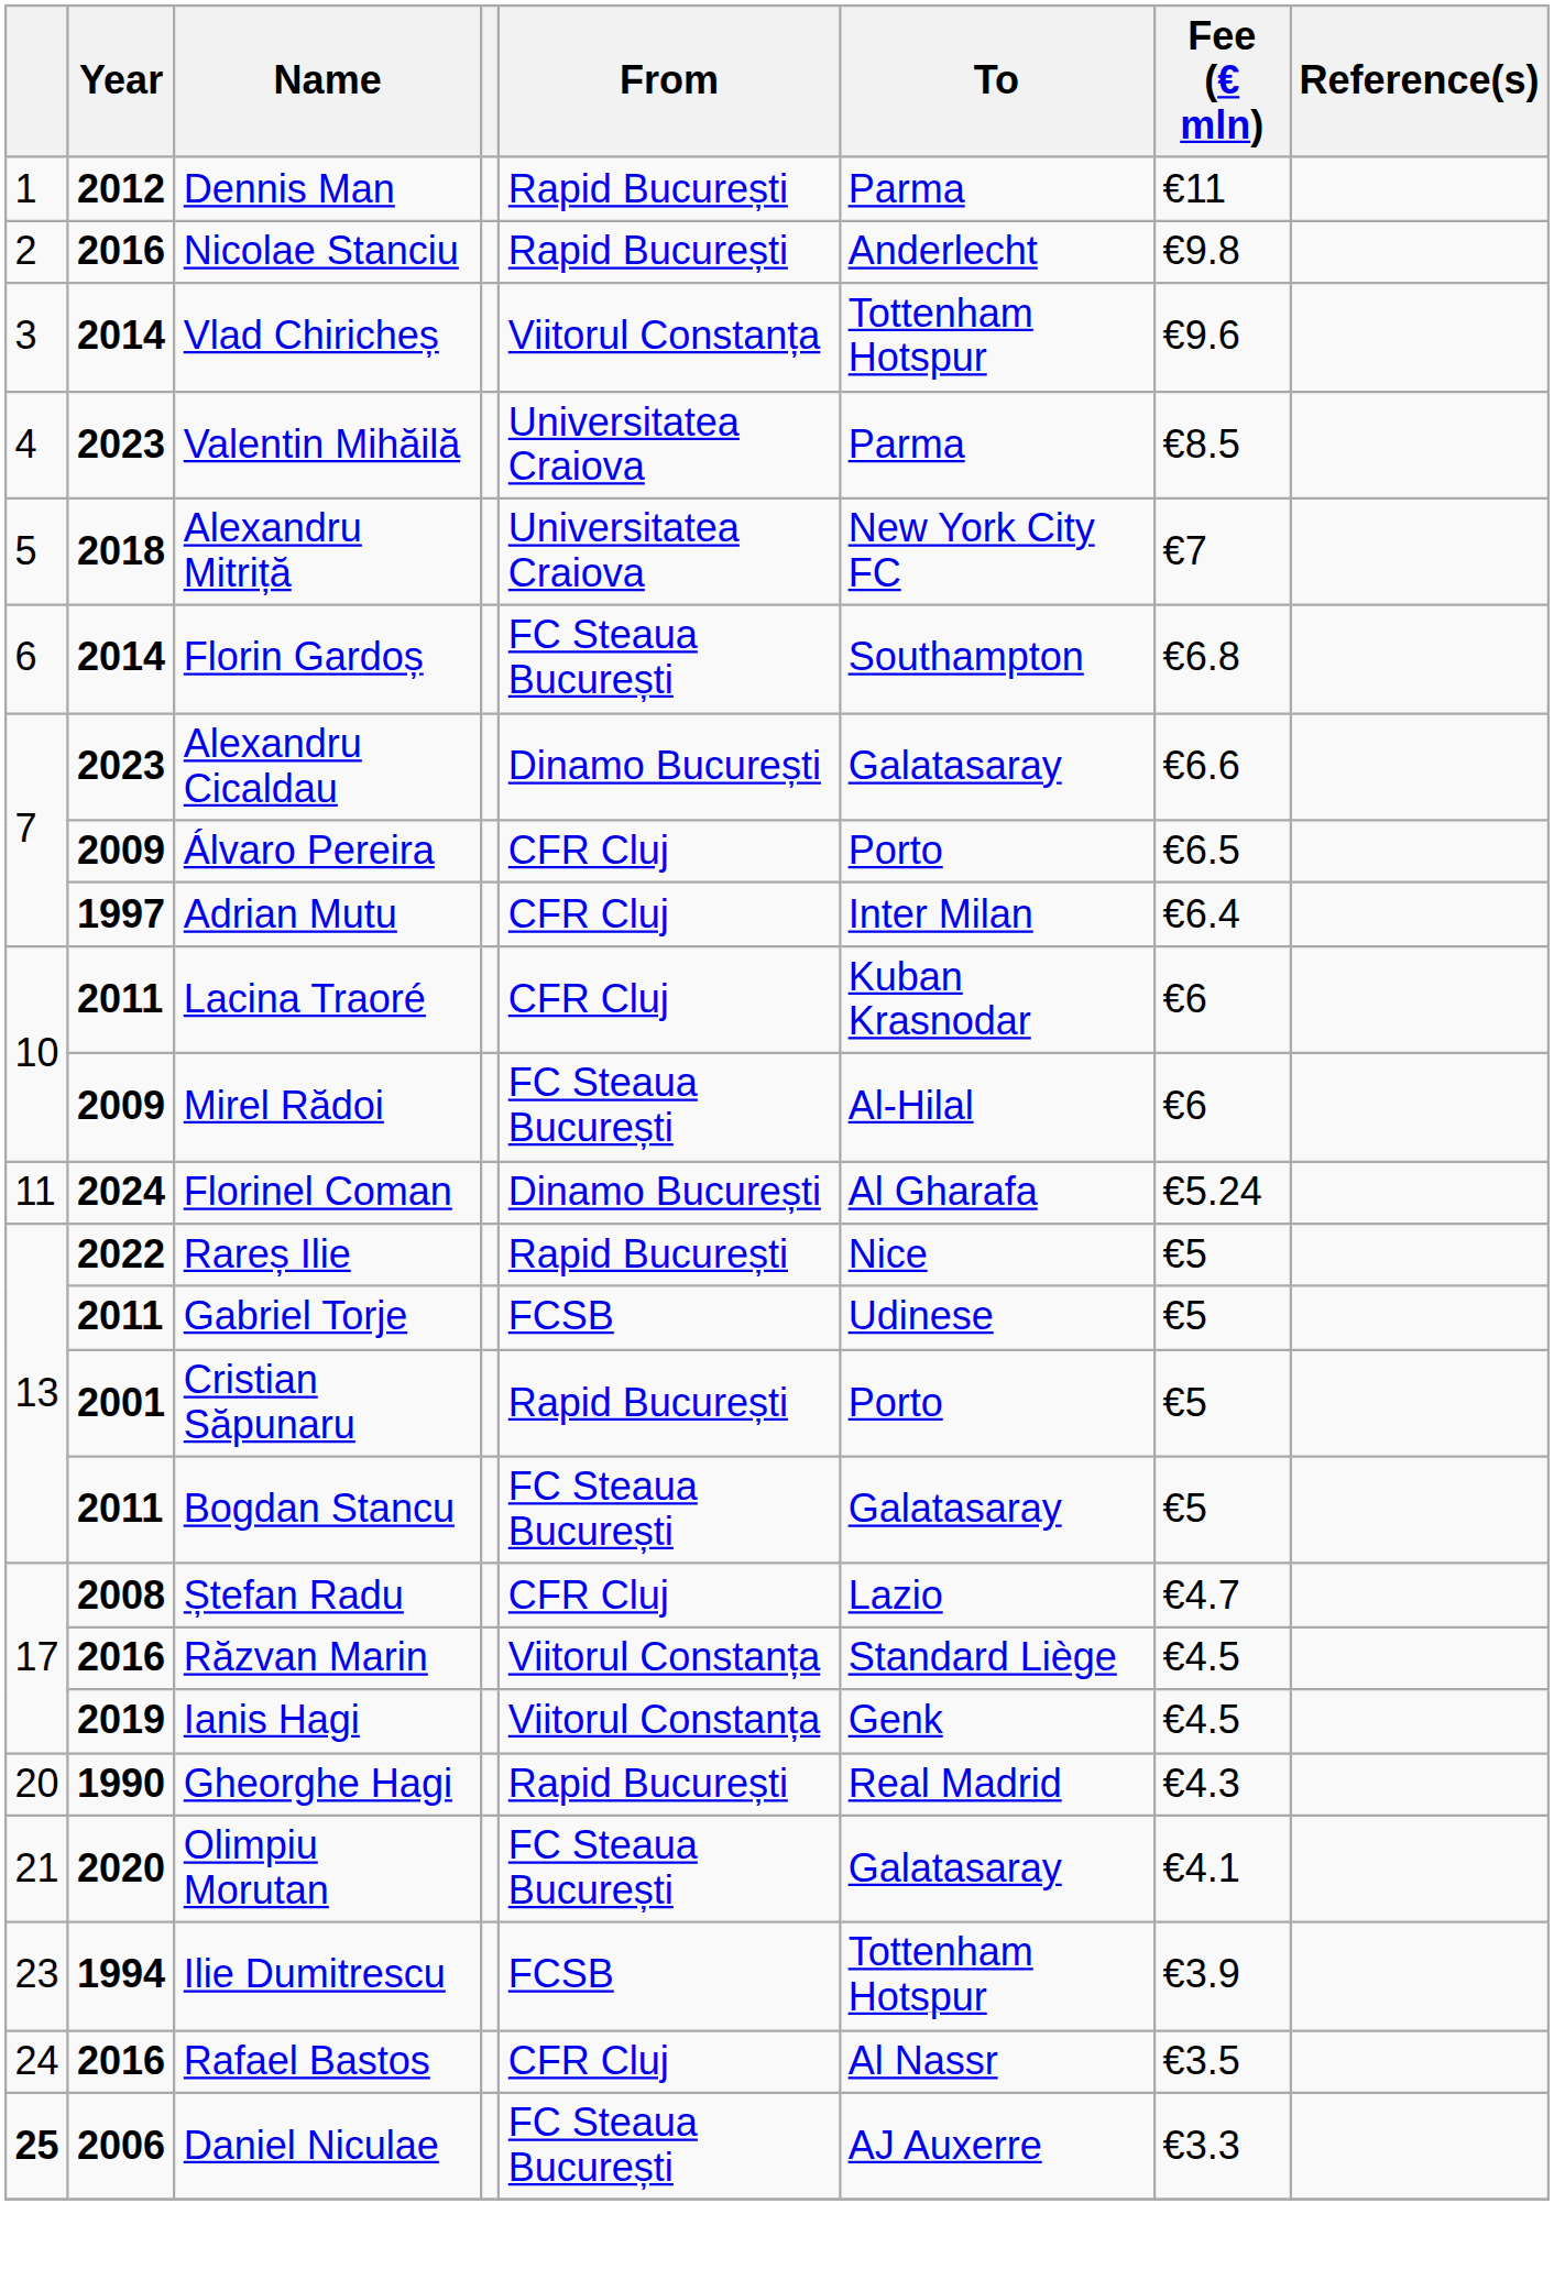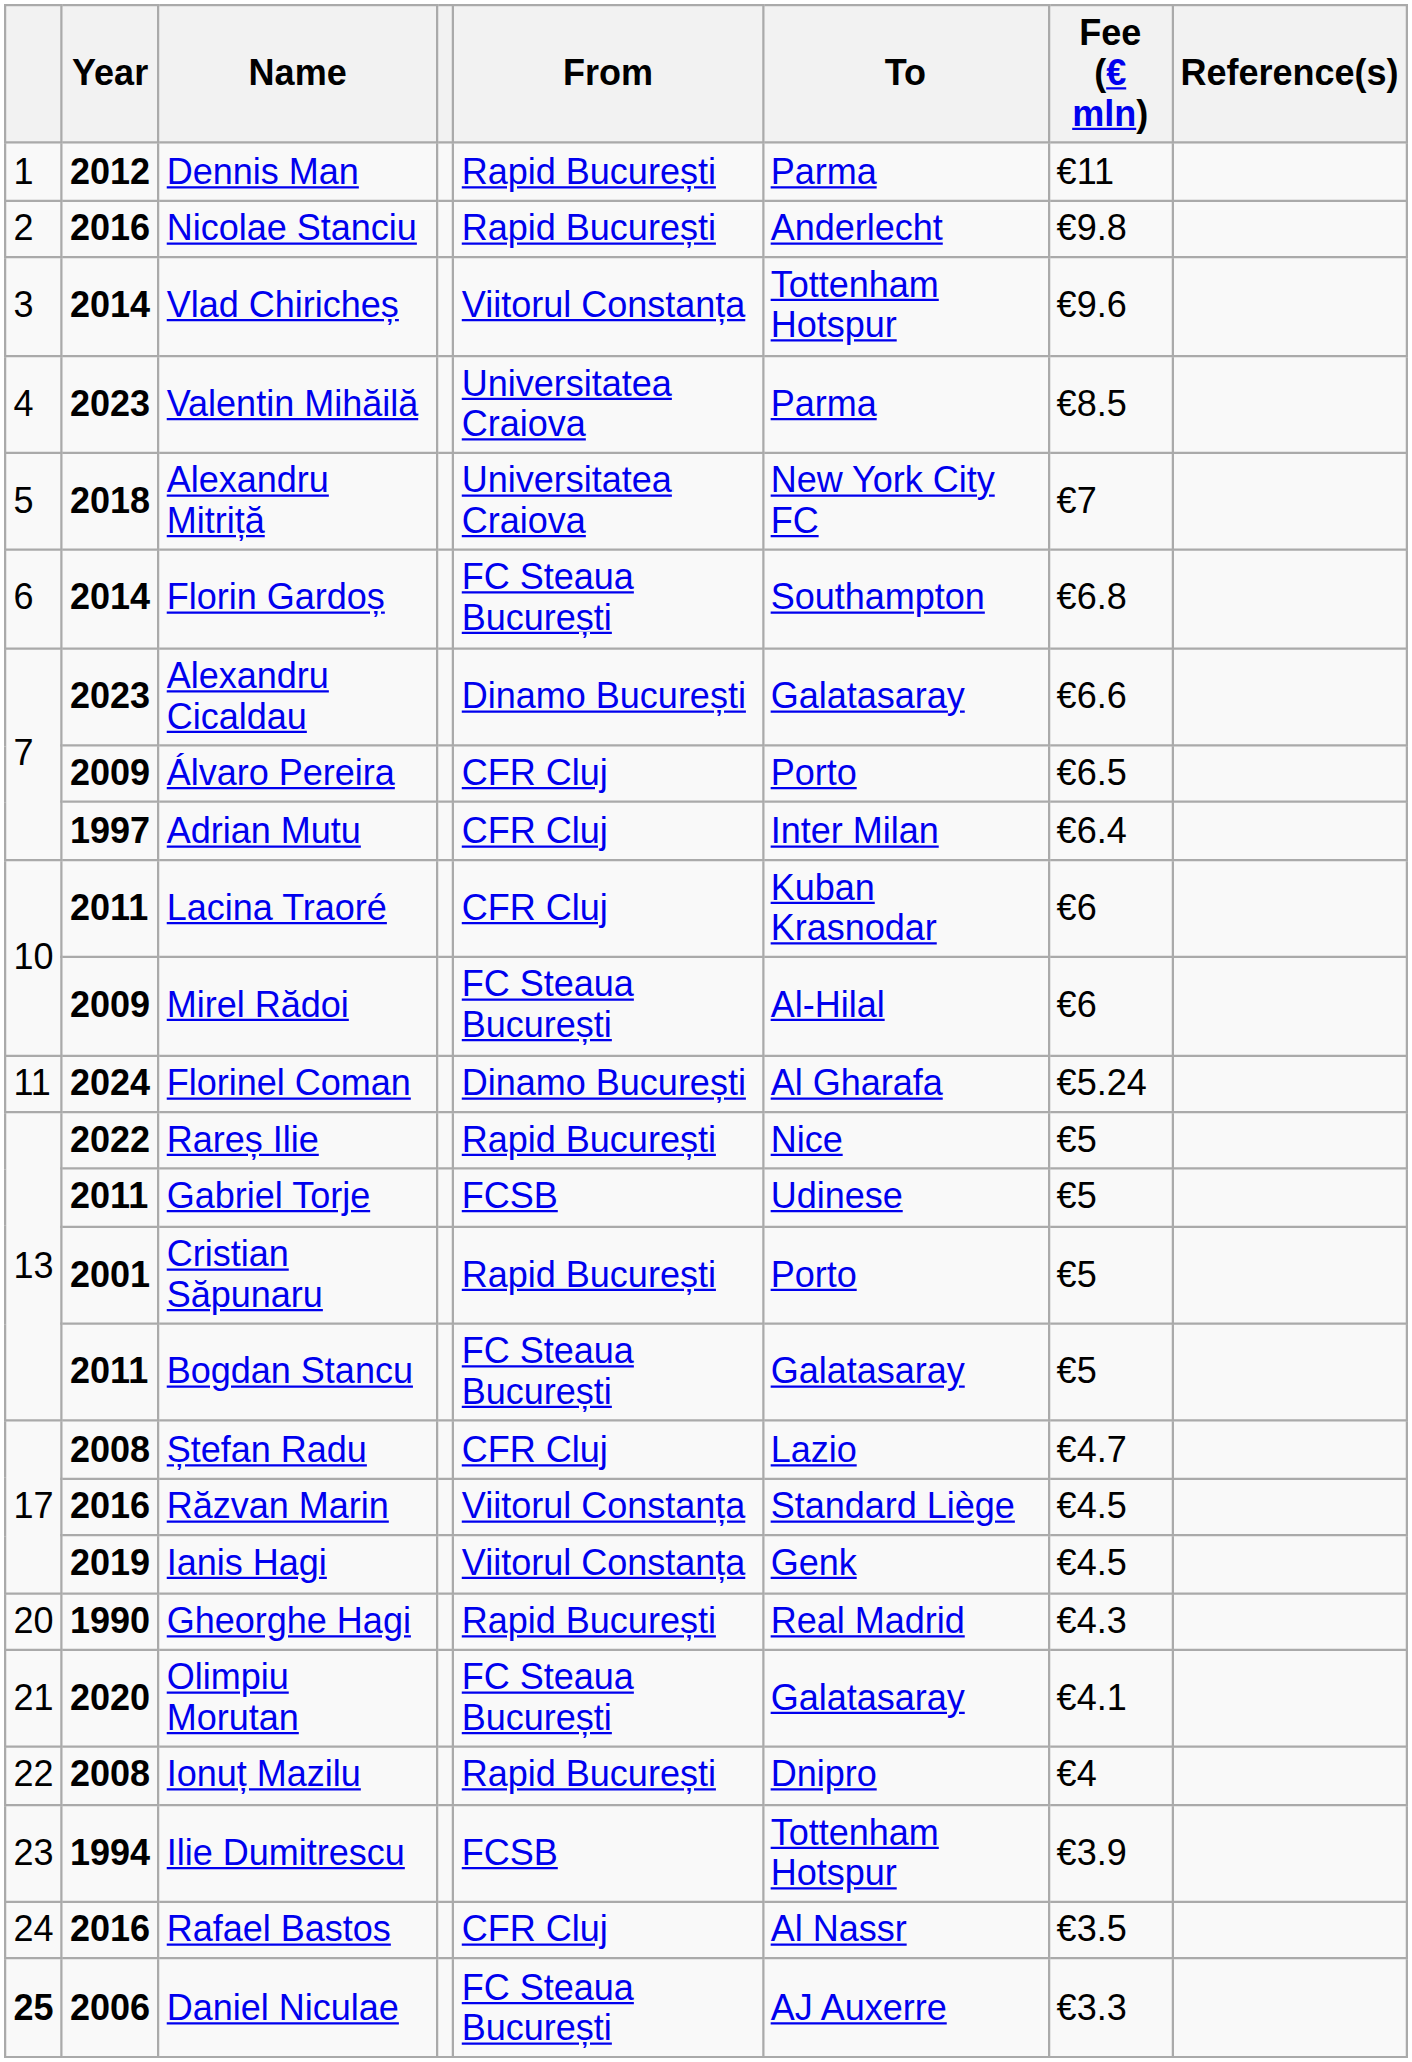+ row: 22 | 2008 | Ionuț Mazilu | Rapid București | Dnipro | €4
